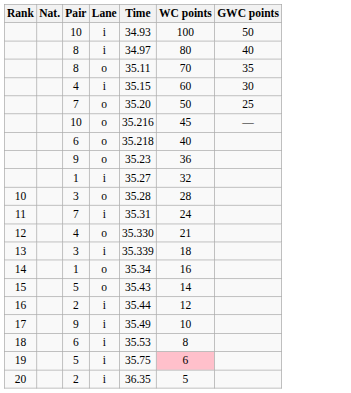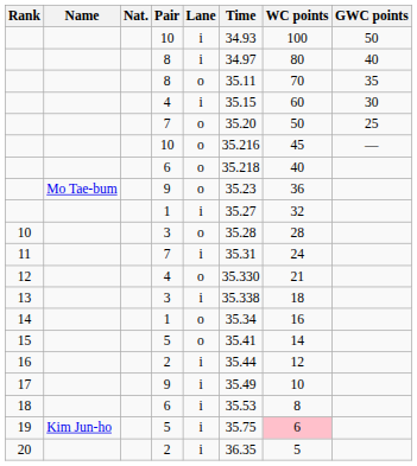+ column: Name | Mo Tae-bum | Kim Jun-ho
13 | Time: 35.339 -> 35.338
15 | Time: 35.43 -> 35.41
